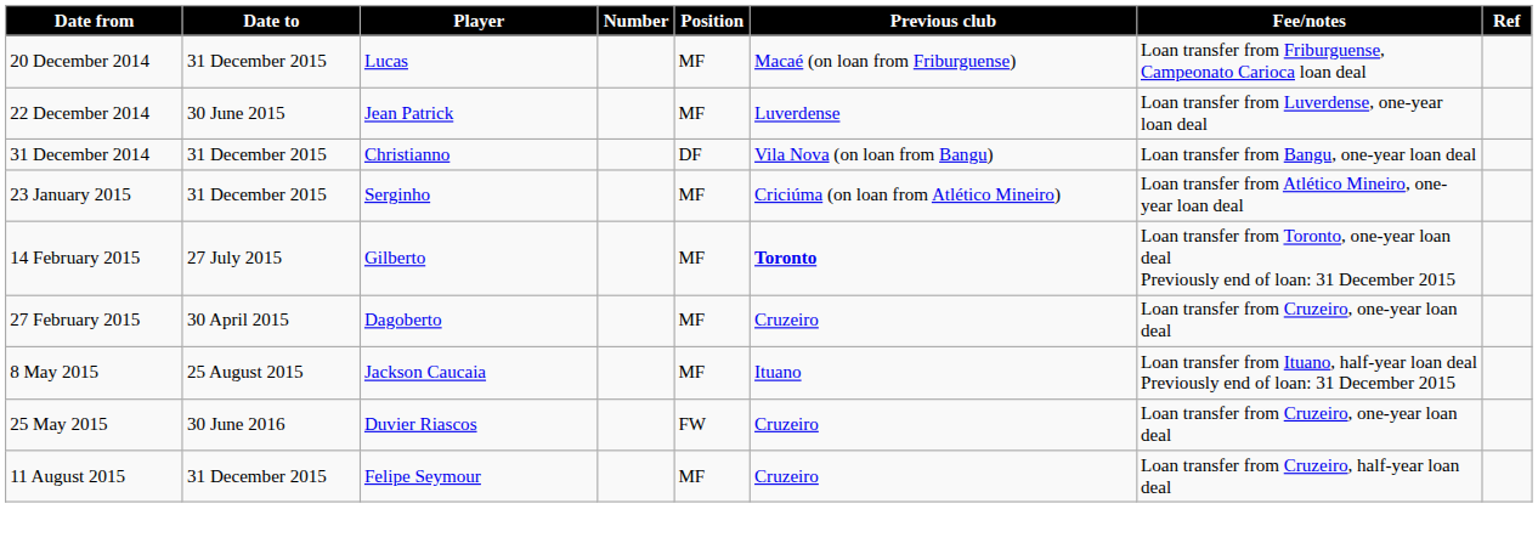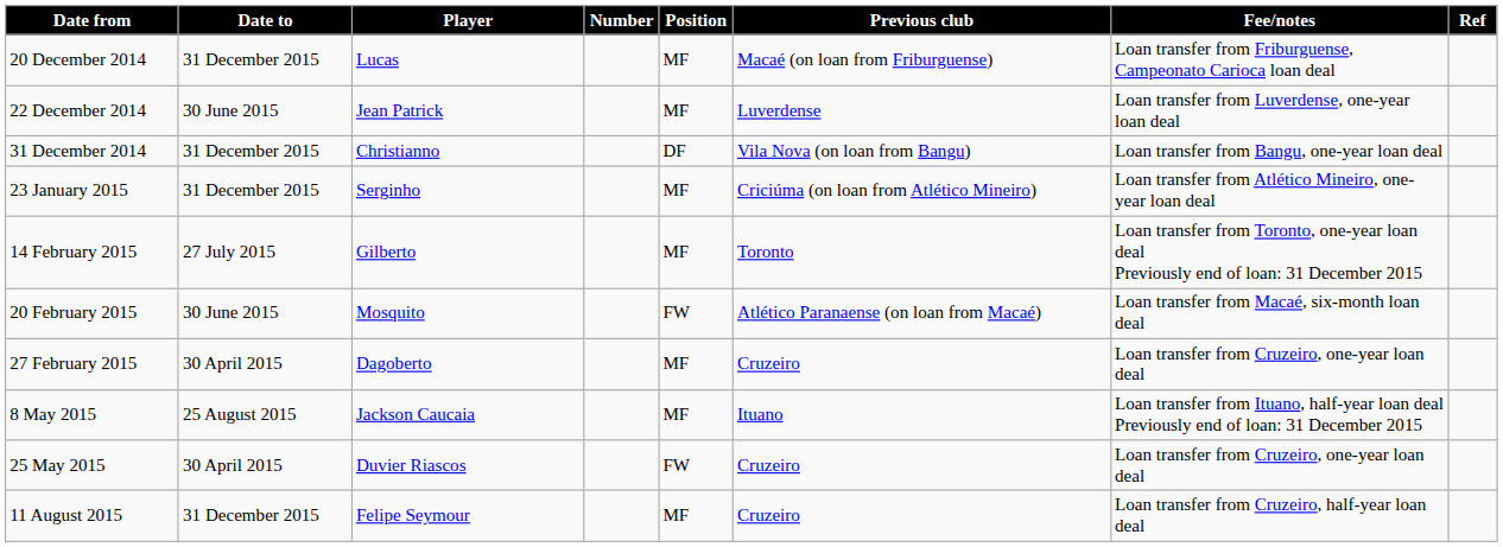14 February 2015 | Previous club: bold -> normal
+ row: 20 February 2015 | 30 June 2015 | Mosquito | FW | Atlético Paranaense (on loan from Macaé) | Loan transfer from Macaé, six-month loan deal
25 May 2015 | Date to: 30 June 2016 -> 30 April 2015
